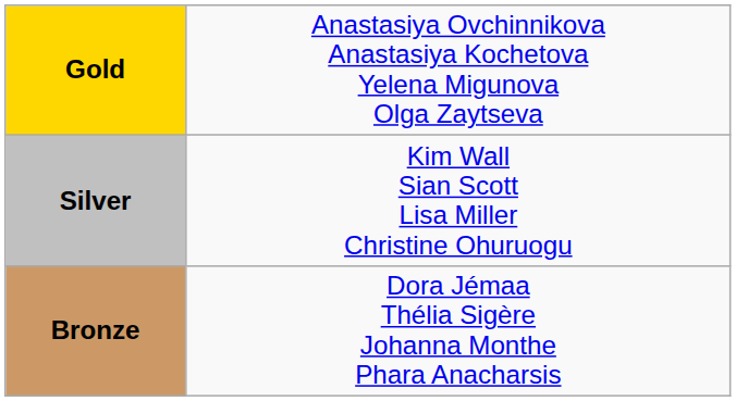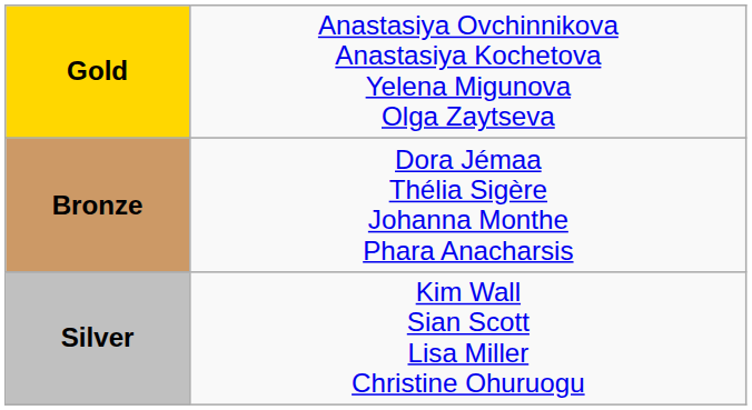rows swapped: Silver <-> Bronze
